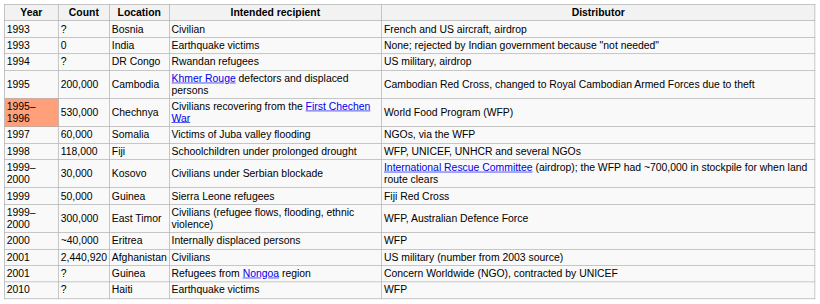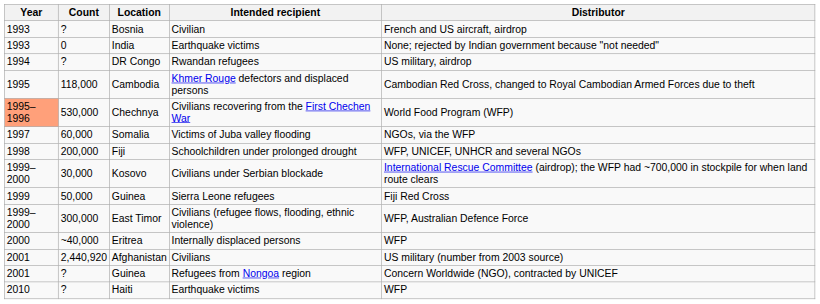Cambodia | Count: 200,000 -> 118,000
Fiji | Count: 118,000 -> 200,000
